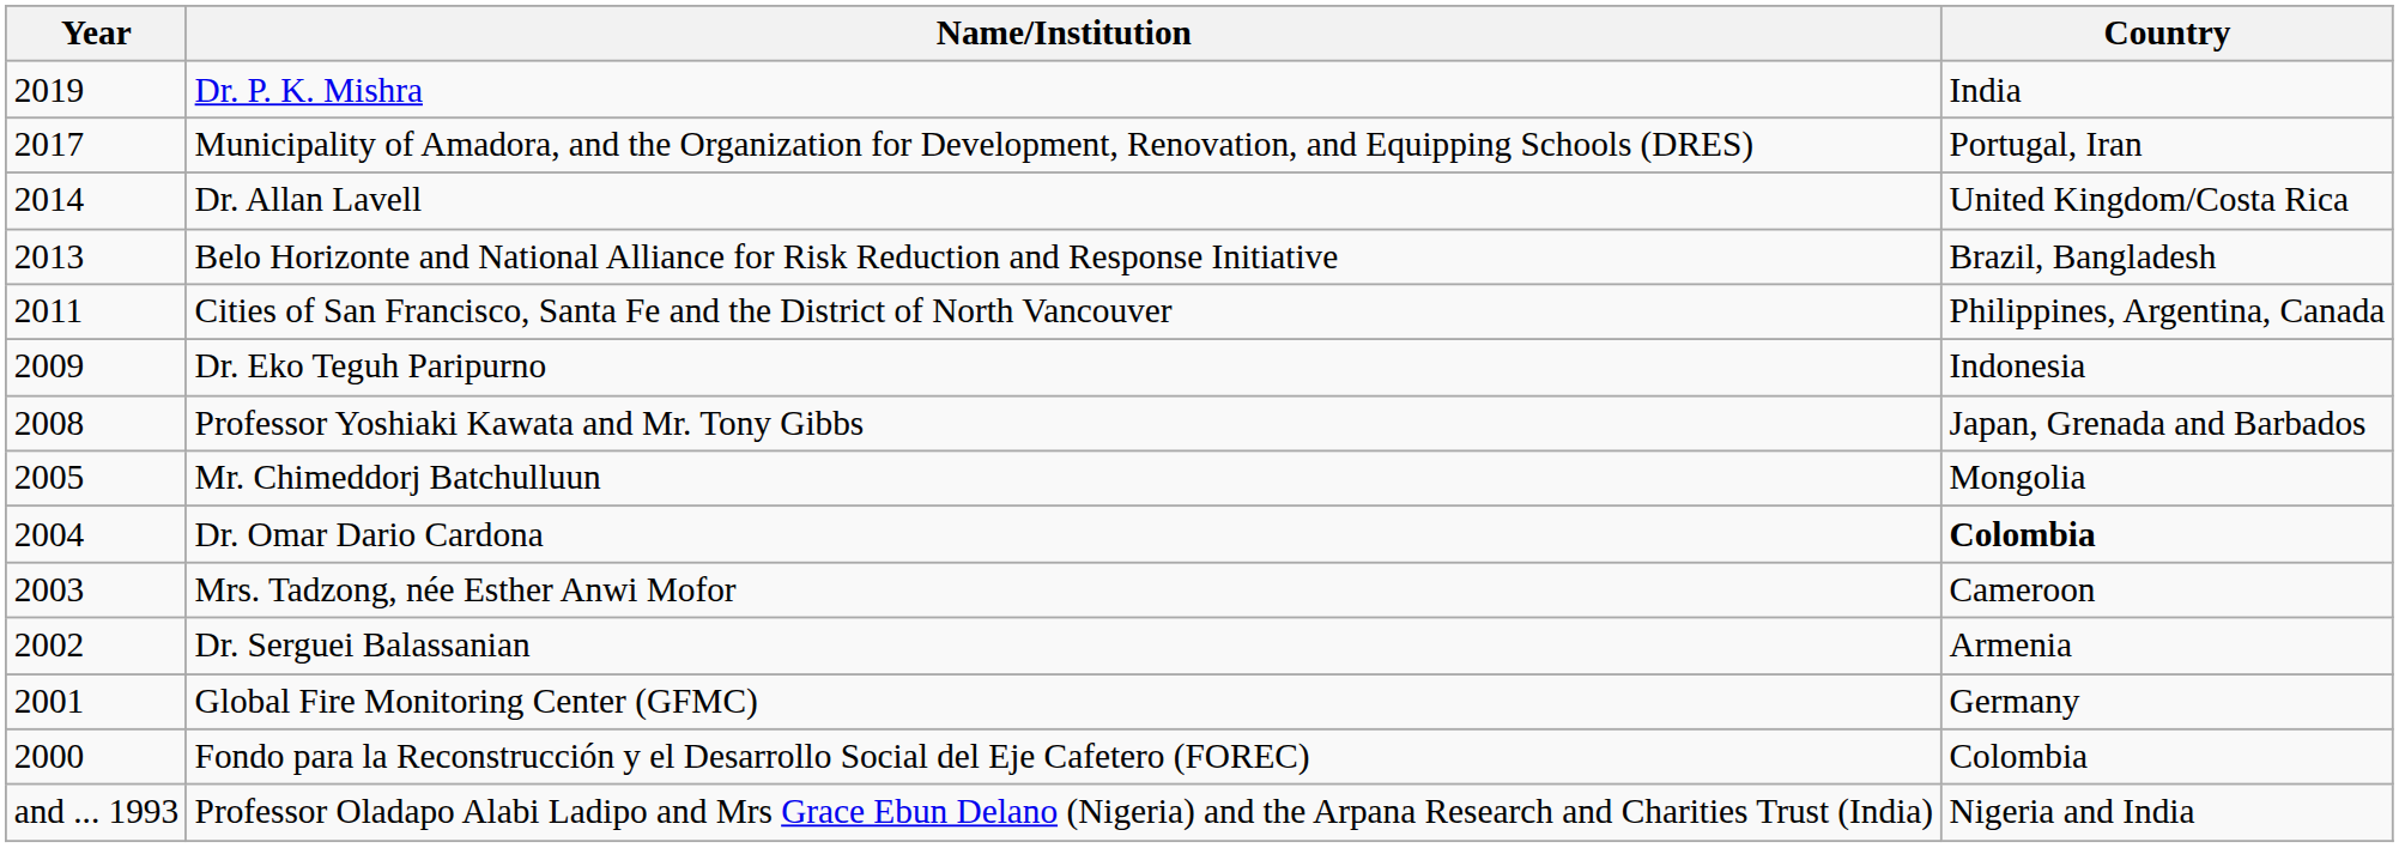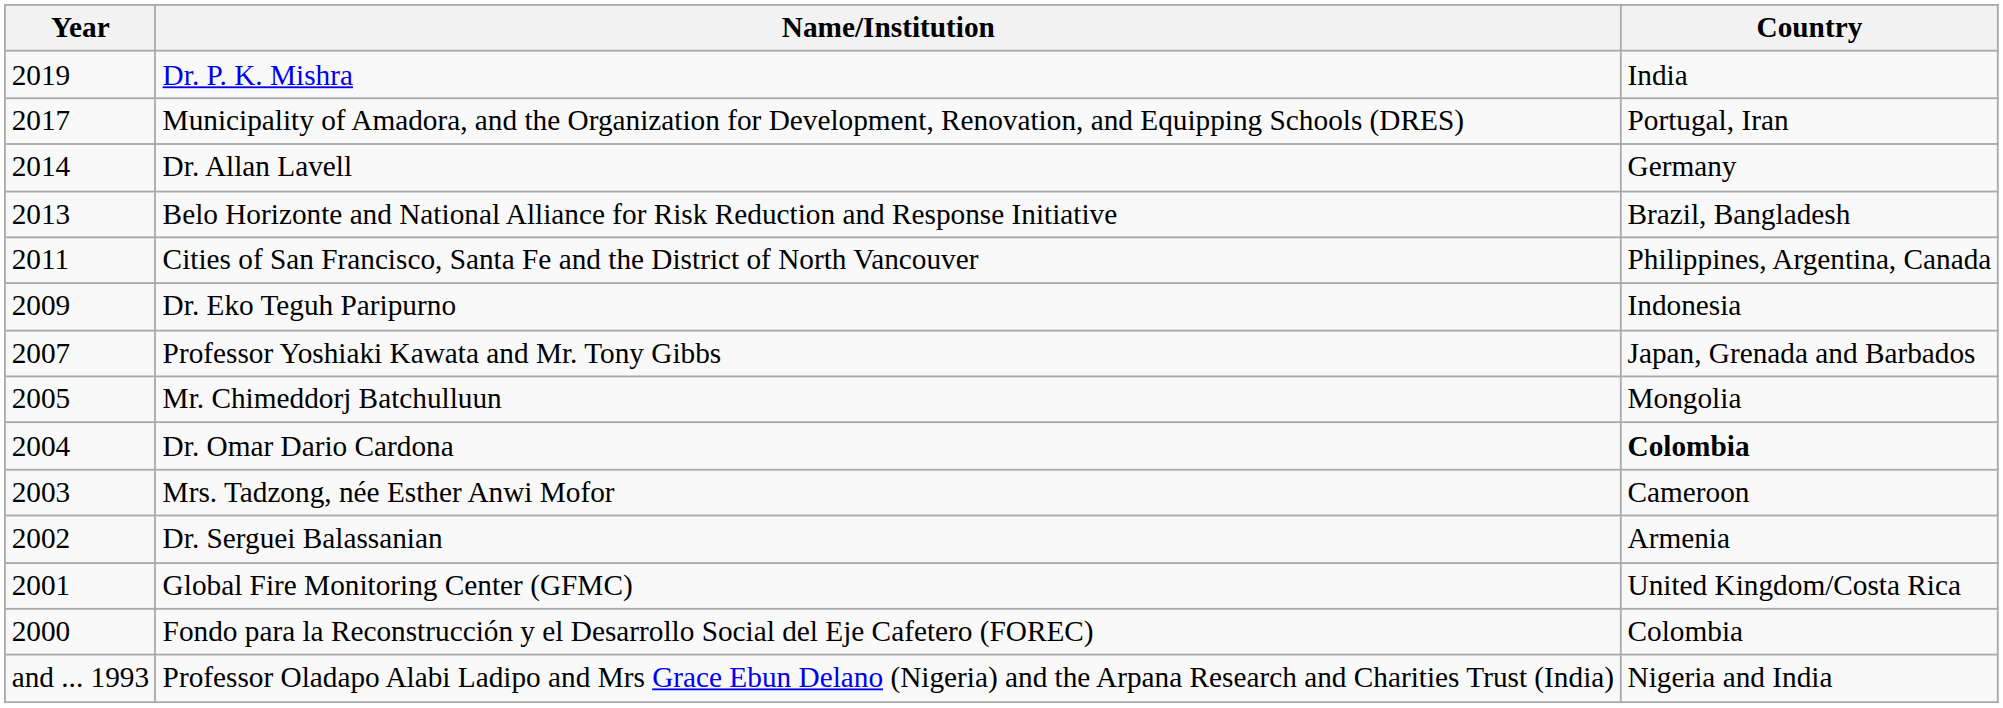Dr. Allan Lavell | Country: United Kingdom/Costa Rica -> Germany
Professor Yoshiaki Kawata and Mr. Tony Gibbs | Year: 2008 -> 2007
Global Fire Monitoring Center (GFMC) | Country: Germany -> United Kingdom/Costa Rica
